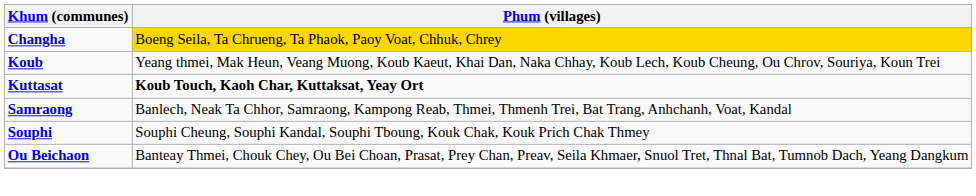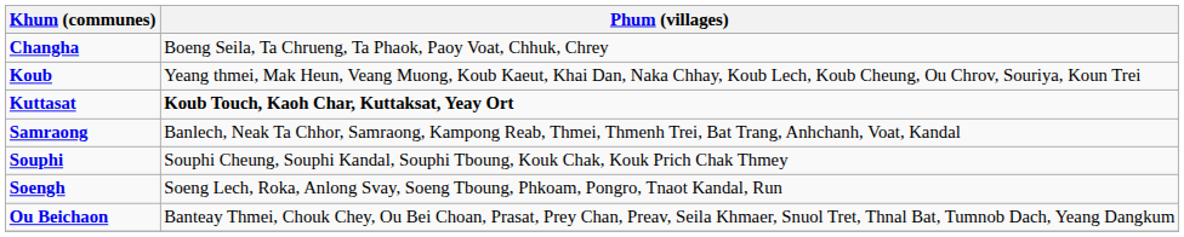Changha | Phum (villages): gold background -> no background
+ row: Soengh | Soeng Lech, Roka, Anlong Svay, Soeng Tboung, Phkoam, Pongro, Tnaot Kandal, Run
